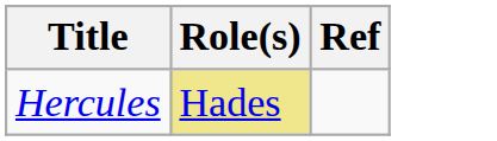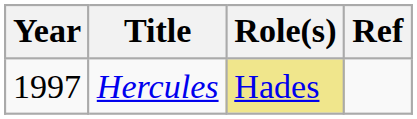+ column: Year | 1997
